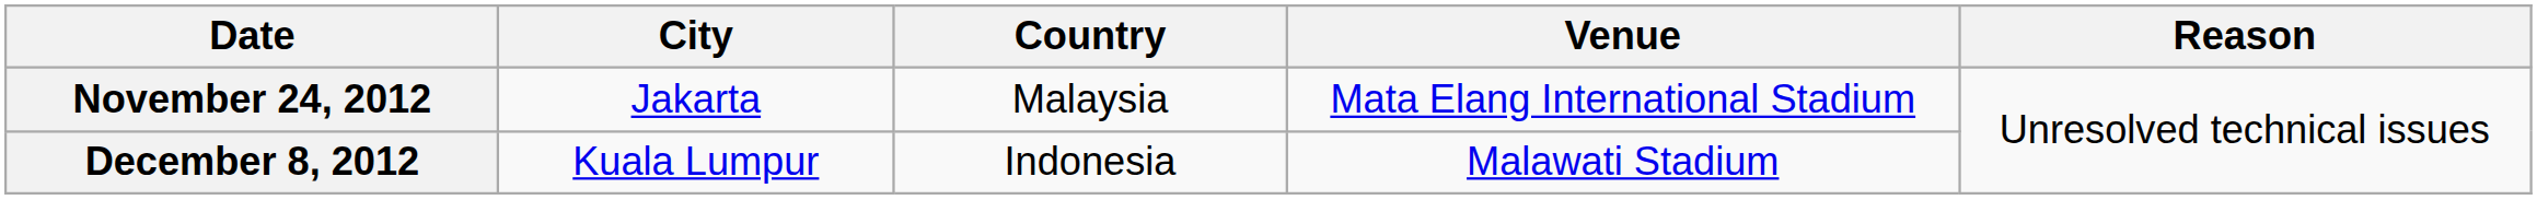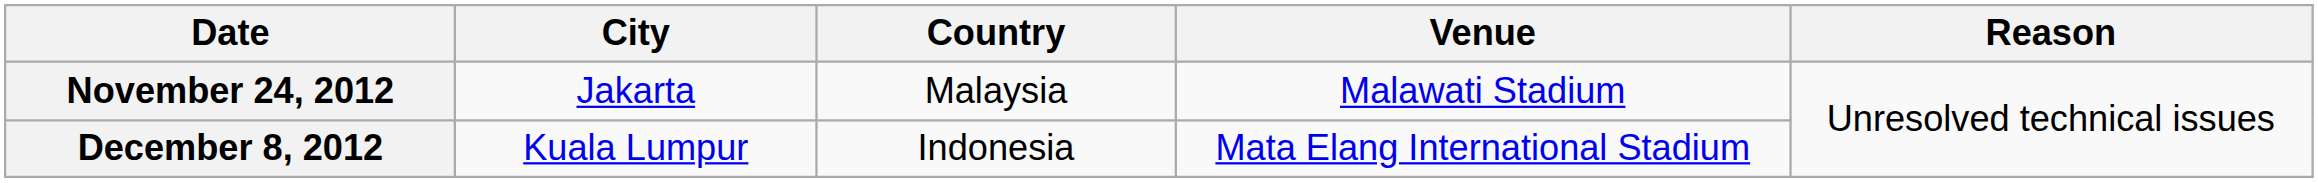November 24, 2012 | Venue: Mata Elang International Stadium -> Malawati Stadium
December 8, 2012 | Venue: Malawati Stadium -> Mata Elang International Stadium
